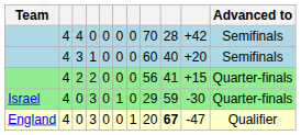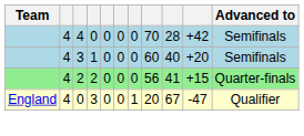- row: Israel | 4 | 0 | 3 | 0 | 1 | 0 | 29 | 59 | -30 | Quarter-finals
England / 0 | column 9: bold -> normal
